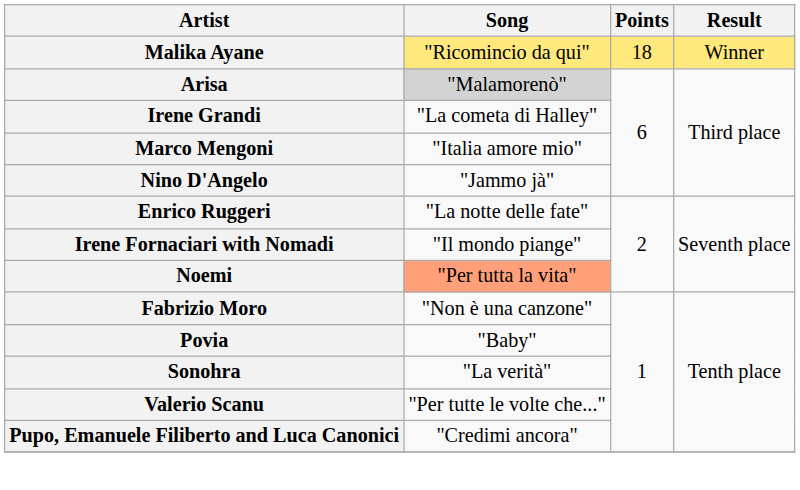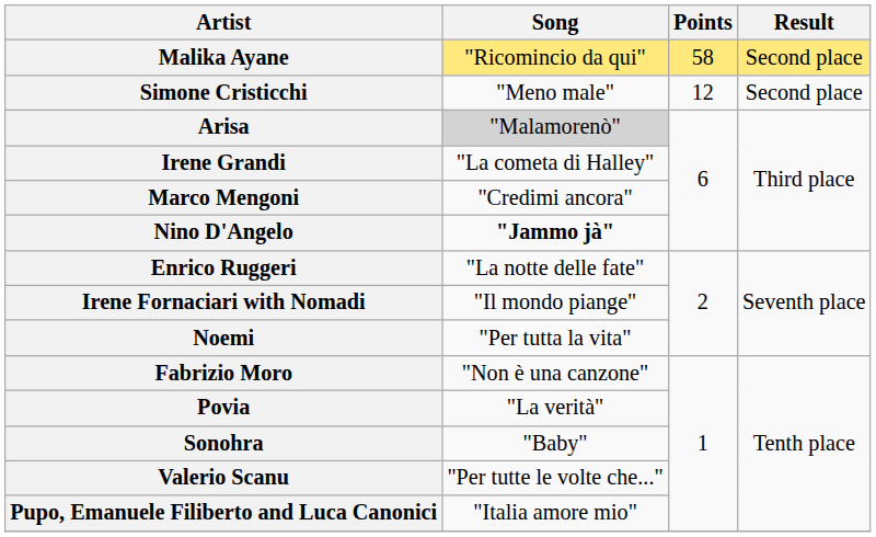Malika Ayane | Points: 18 -> 58
Malika Ayane | Result: Winner -> Second place
+ row: Simone Cristicchi | "Meno male" | 12 | Second place
Marco Mengoni | Song: "Italia amore mio" -> "Credimi ancora"
Nino D'Angelo | Song: normal -> bold
Noemi | Song: lightsalmon background -> no background
Povia | Song: "Baby" -> "La verità"
Sonohra | Song: "La verità" -> "Baby"
Pupo, Emanuele Filiberto and Luca Canonici | Song: "Credimi ancora" -> "Italia amore mio"
